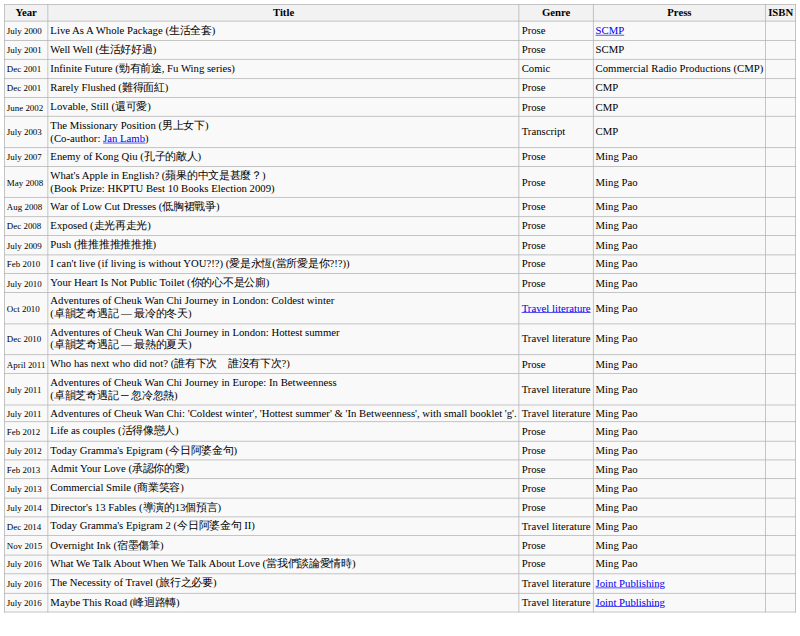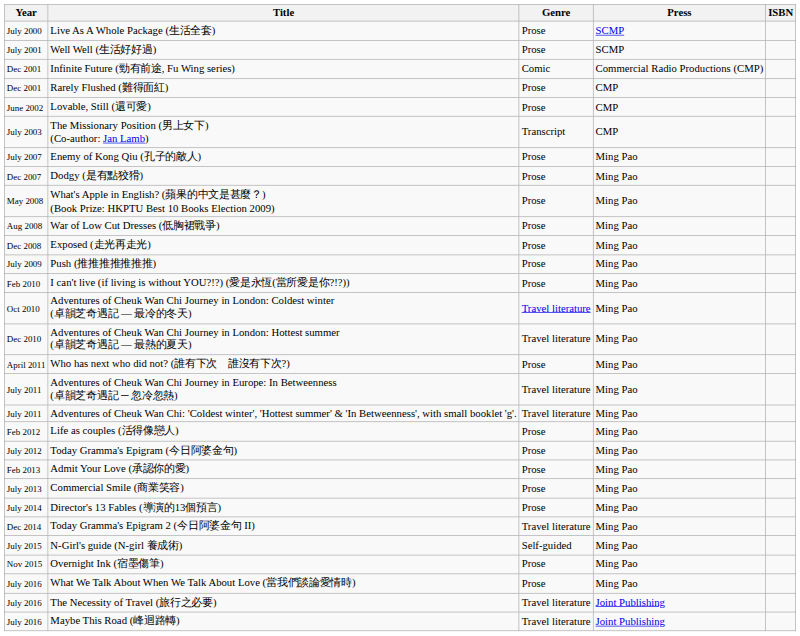+ row: Dec 2007 | Dodgy (是有點狡猾) | Prose | Ming Pao
- row: July 2010 | Your Heart Is Not Public Toilet (你的心不是公廁) | Prose | Ming Pao
+ row: July 2015 | N-Girl's guide (N-girl 養成術) | Self-guided | Ming Pao
